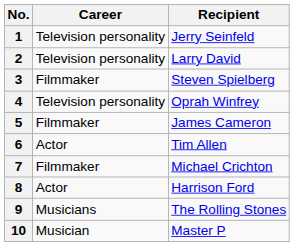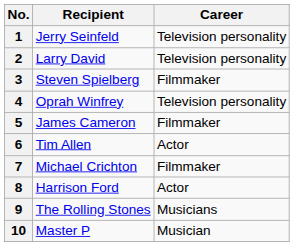columns swapped: Recipient <-> Career
